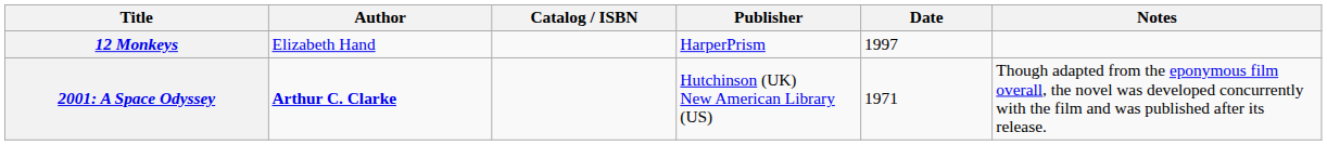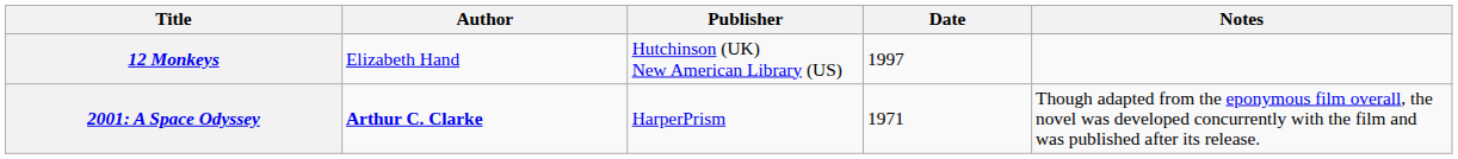- column: Catalog / ISBN
12 Monkeys | Publisher: HarperPrism -> Hutchinson (UK) New American Library (US)
2001: A Space Odyssey | Publisher: Hutchinson (UK) New American Library (US) -> HarperPrism
